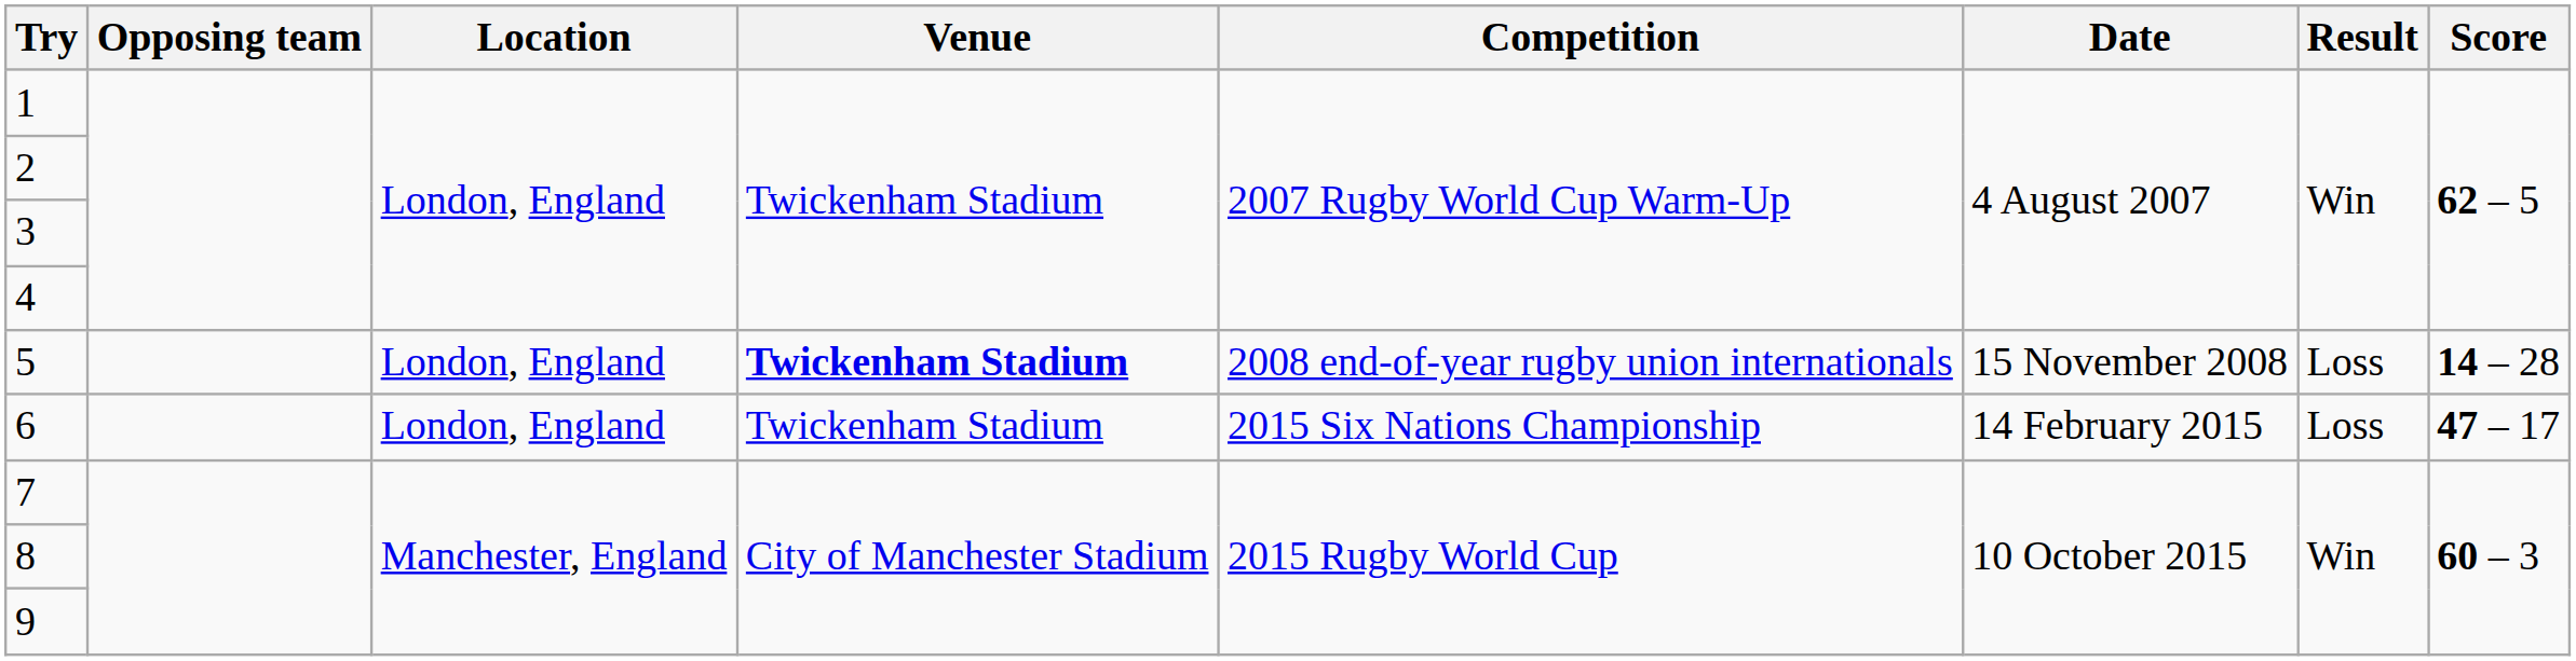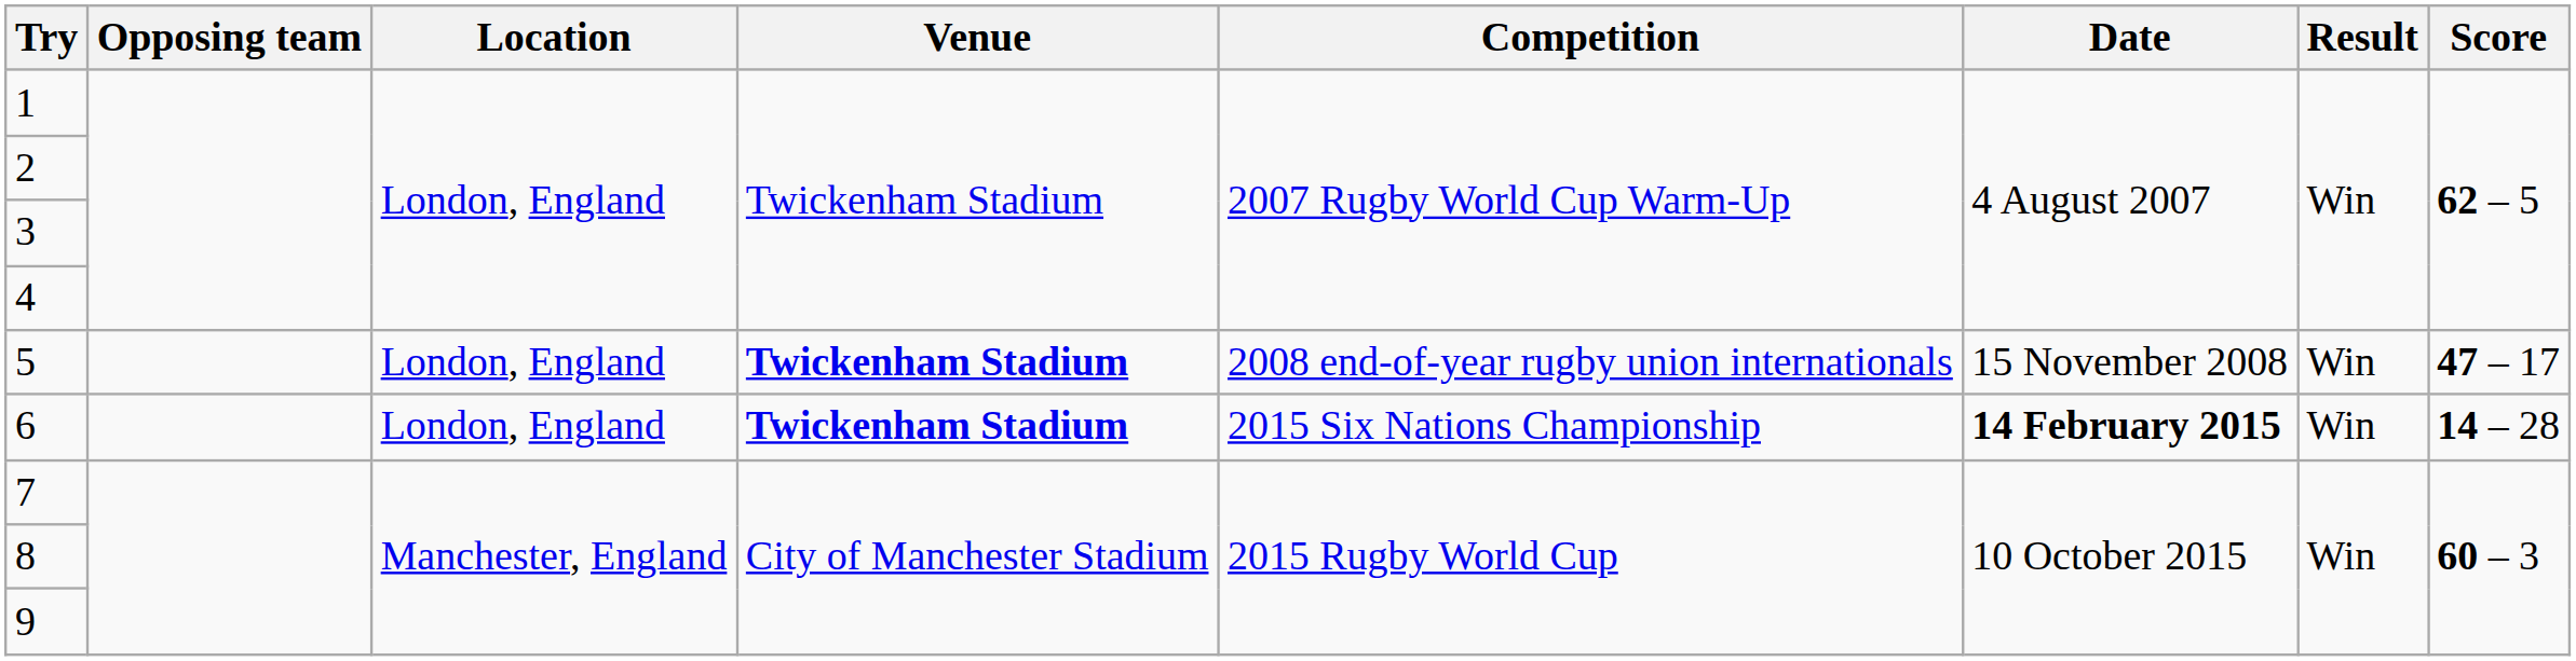5 | Result: Loss -> Win
5 | Score: 14 – 28 -> 47 – 17
6 | Venue: normal -> bold
6 | Date: normal -> bold
6 | Result: Loss -> Win
6 | Score: 47 – 17 -> 14 – 28
